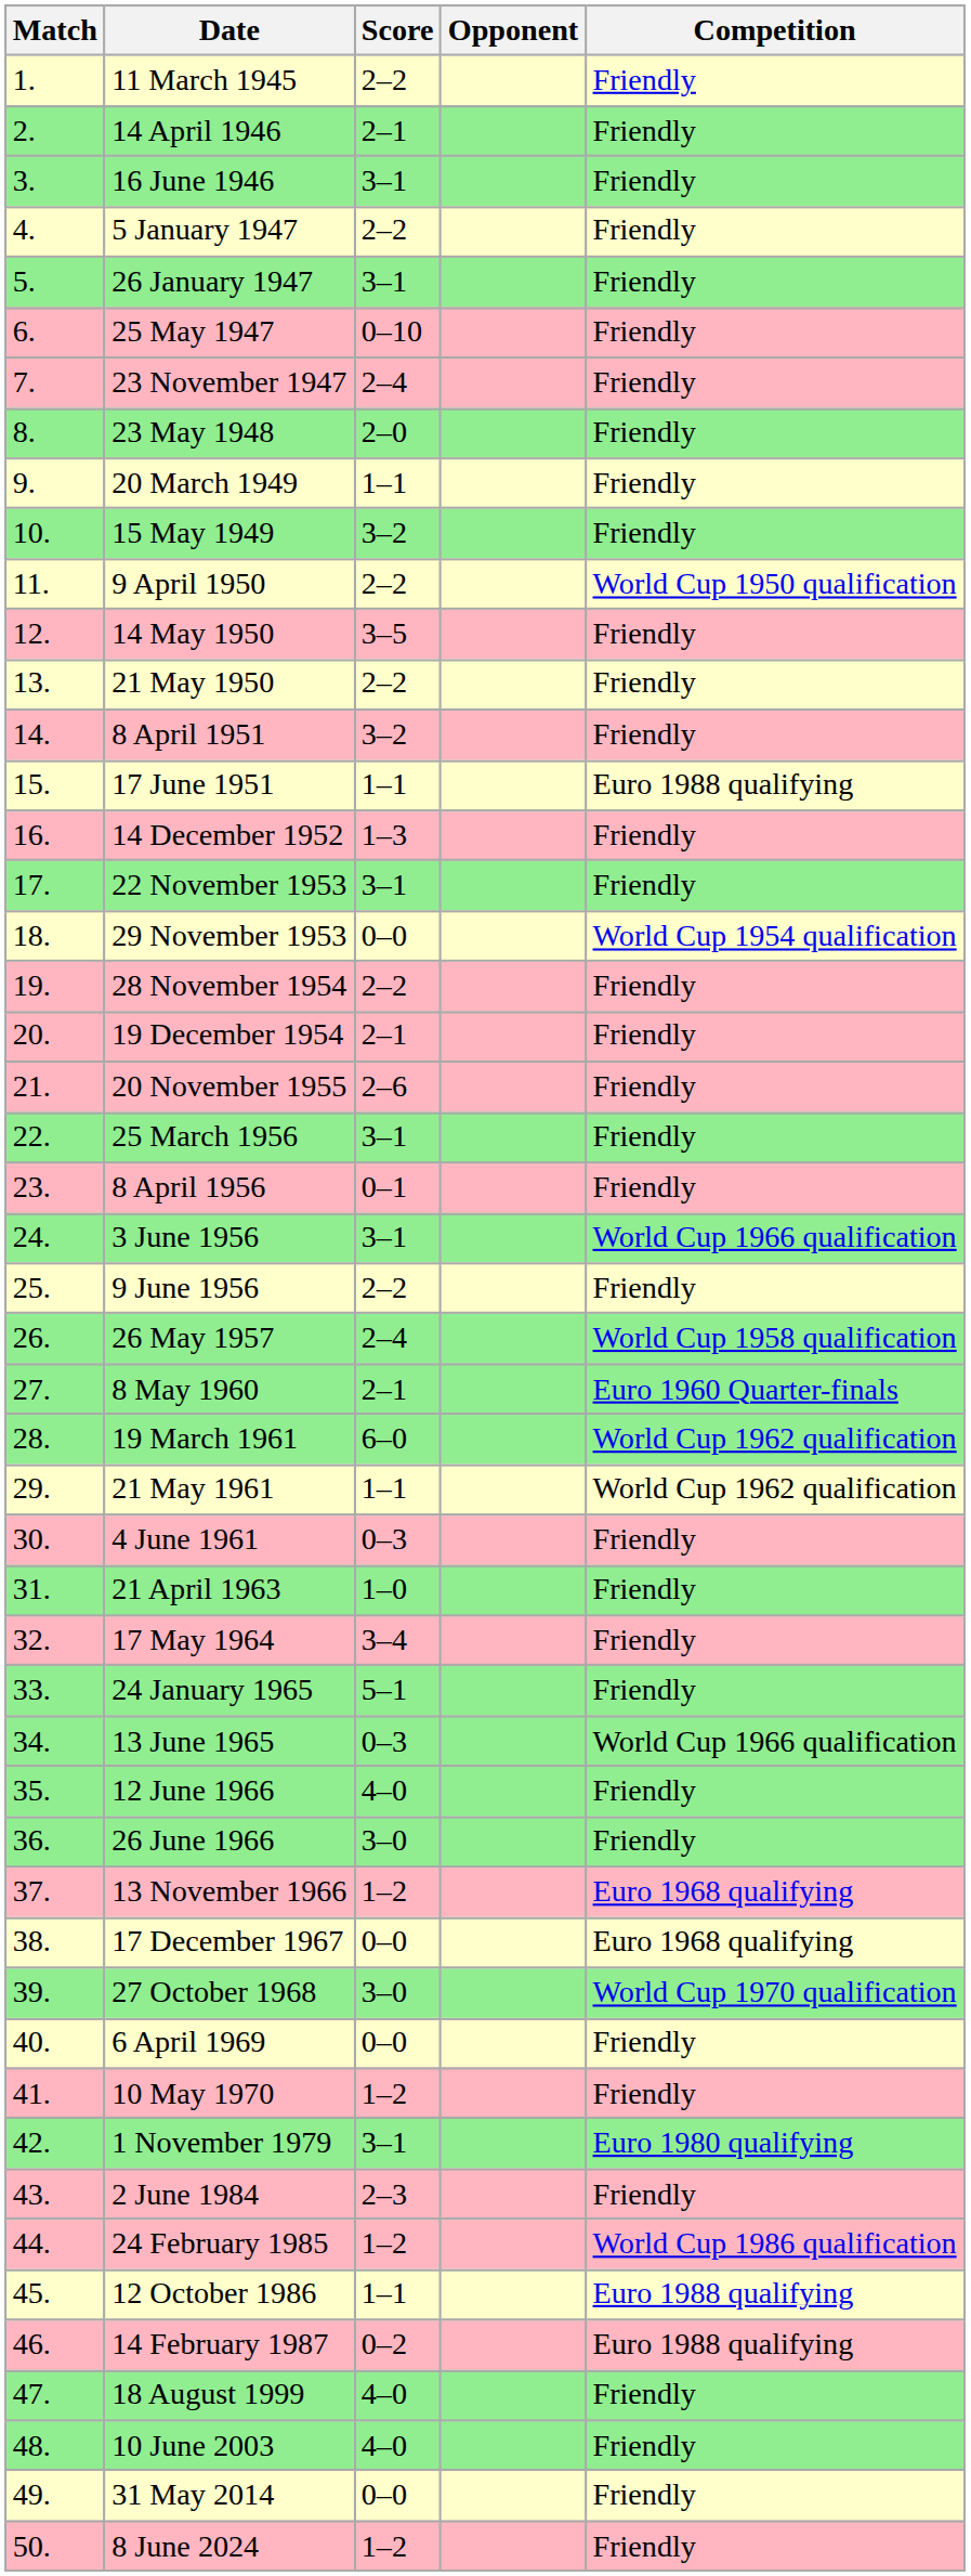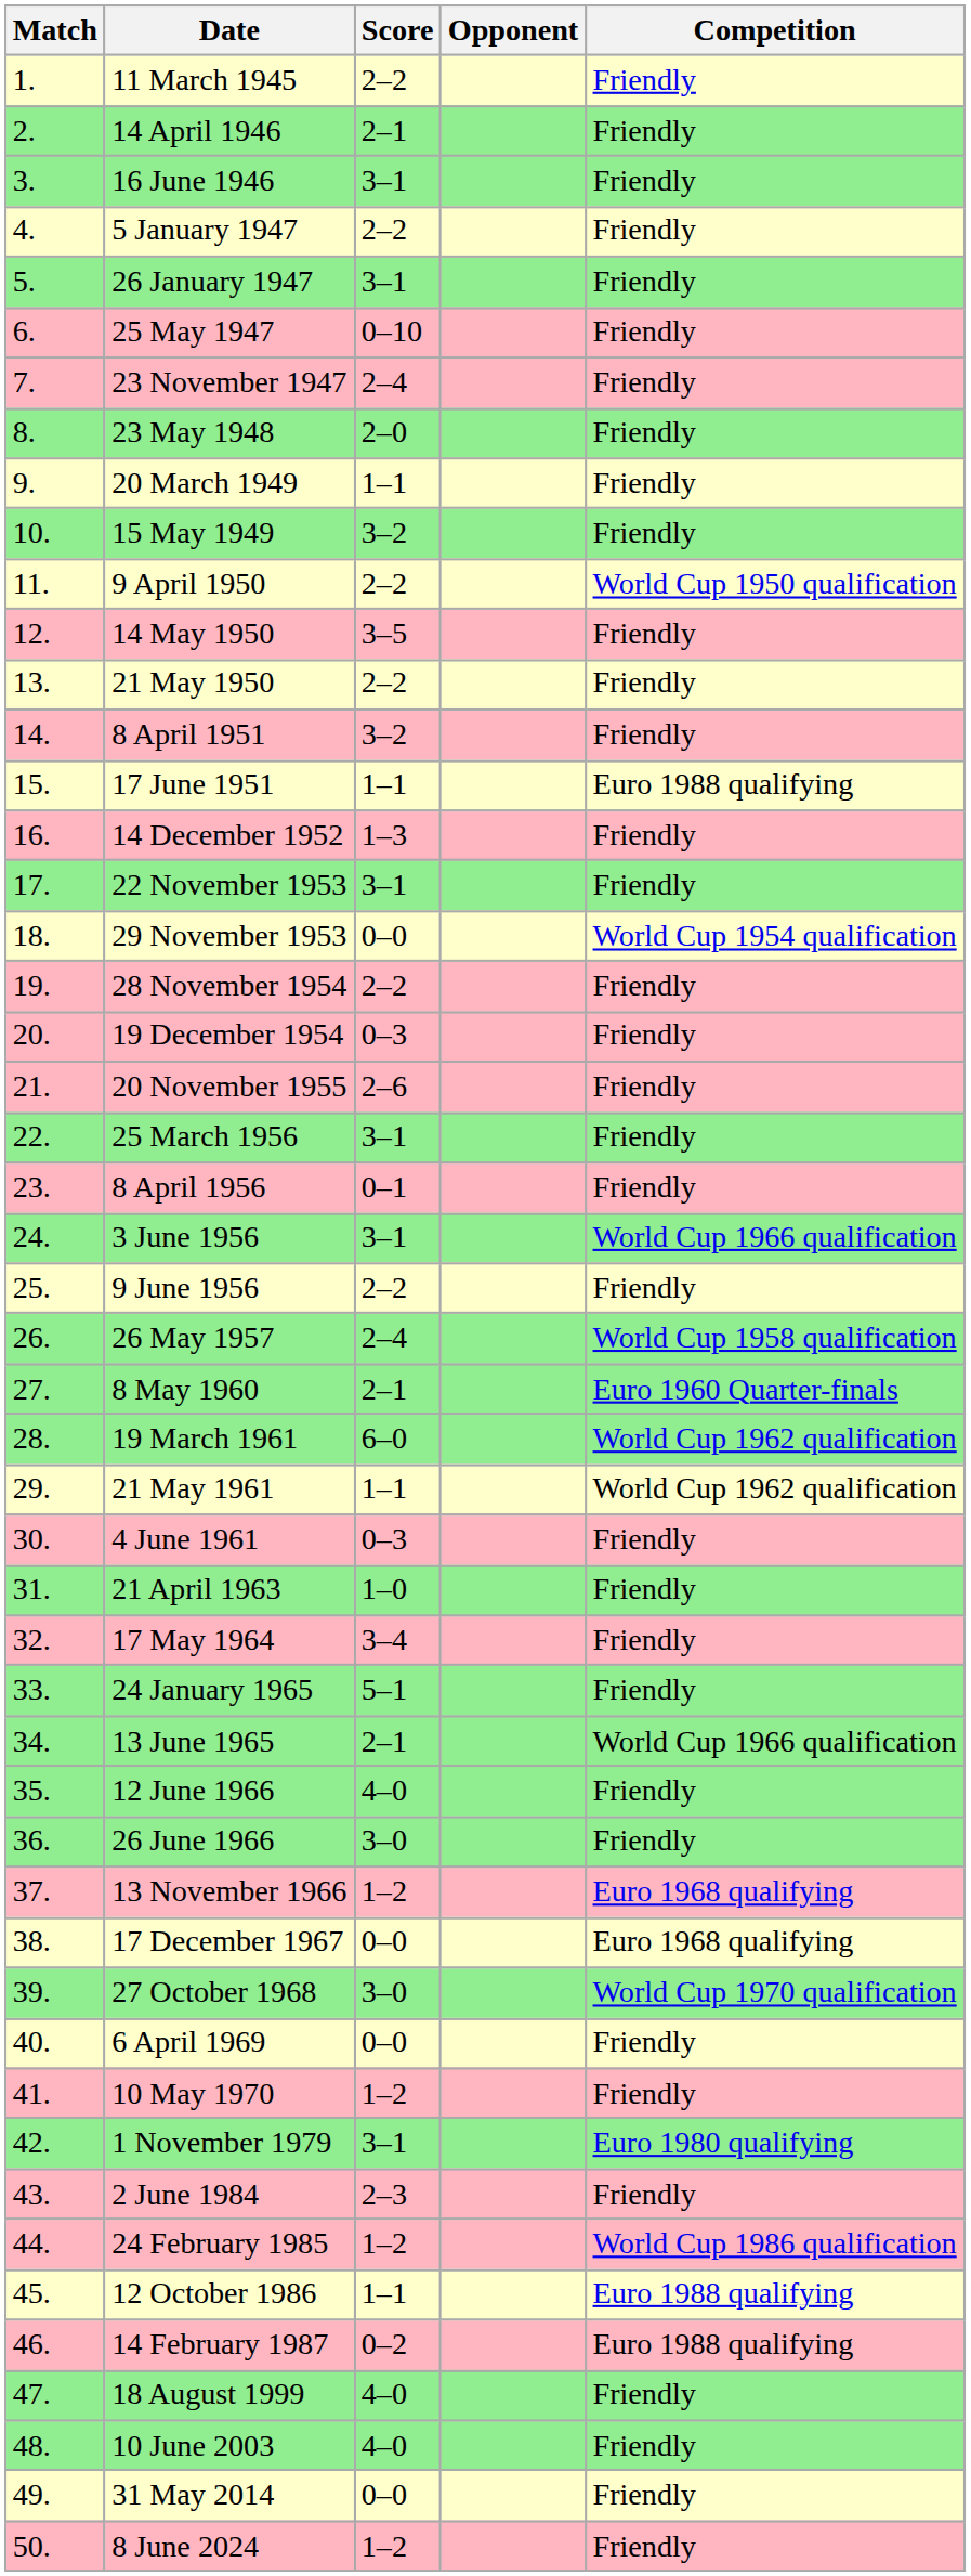19 December 1954 | Score: 2–1 -> 0–3
13 June 1965 | Score: 0–3 -> 2–1
